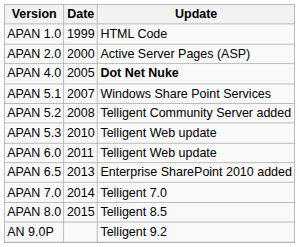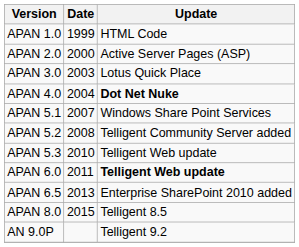+ row: APAN 3.0 | 2003 | Lotus Quick Place
APAN 4.0 | Date: 2005 -> 2004
APAN 6.0 | Update: normal -> bold
- row: APAN 7.0 | 2014 | Telligent 7.0
